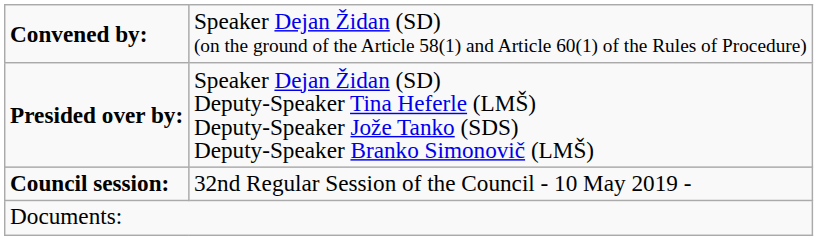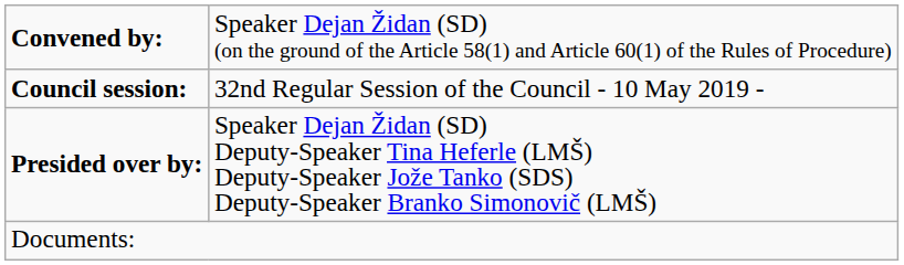rows swapped: Council session: <-> Presided over by:
